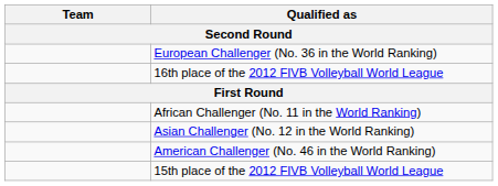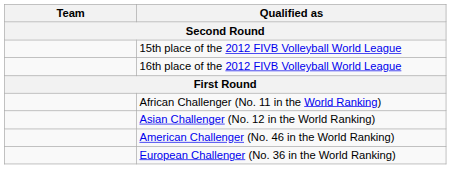rows swapped: 15th place of the 2012 FIVB Volleyball World League <-> European Challenger (No. 36 in the World Ranking)
